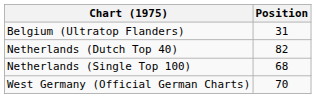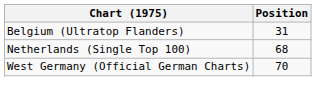- row: Netherlands (Dutch Top 40) | 82
